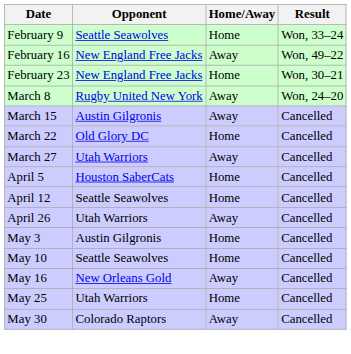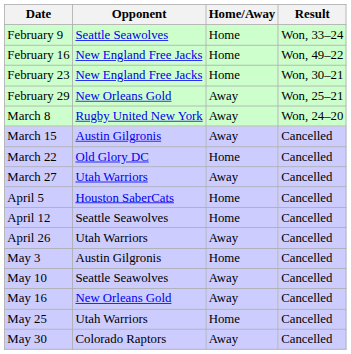February 16 | Home/Away: Away -> Home
+ row: February 29 | New Orleans Gold | Away | Won, 25–21
May 10 | Home/Away: Home -> Away
